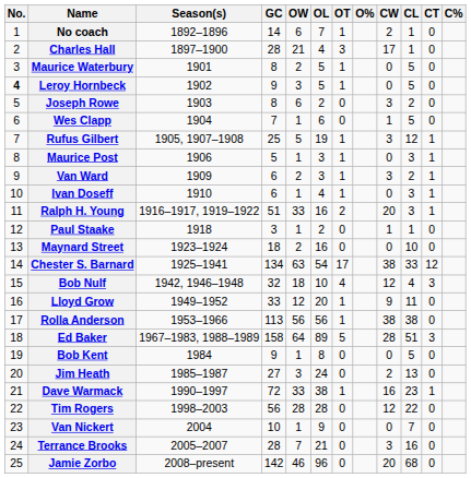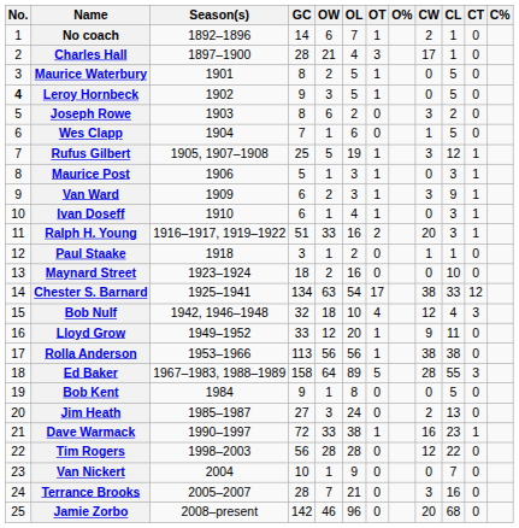Van Ward | CL: 2 -> 9
Ed Baker | CL: 51 -> 55
